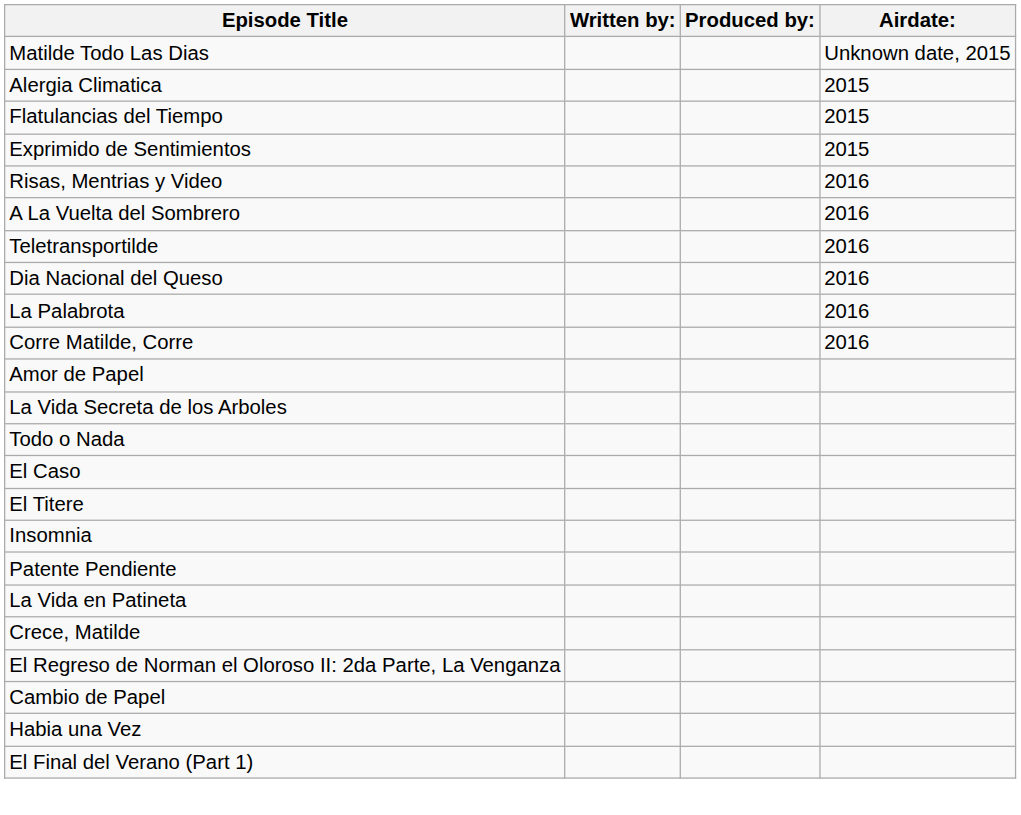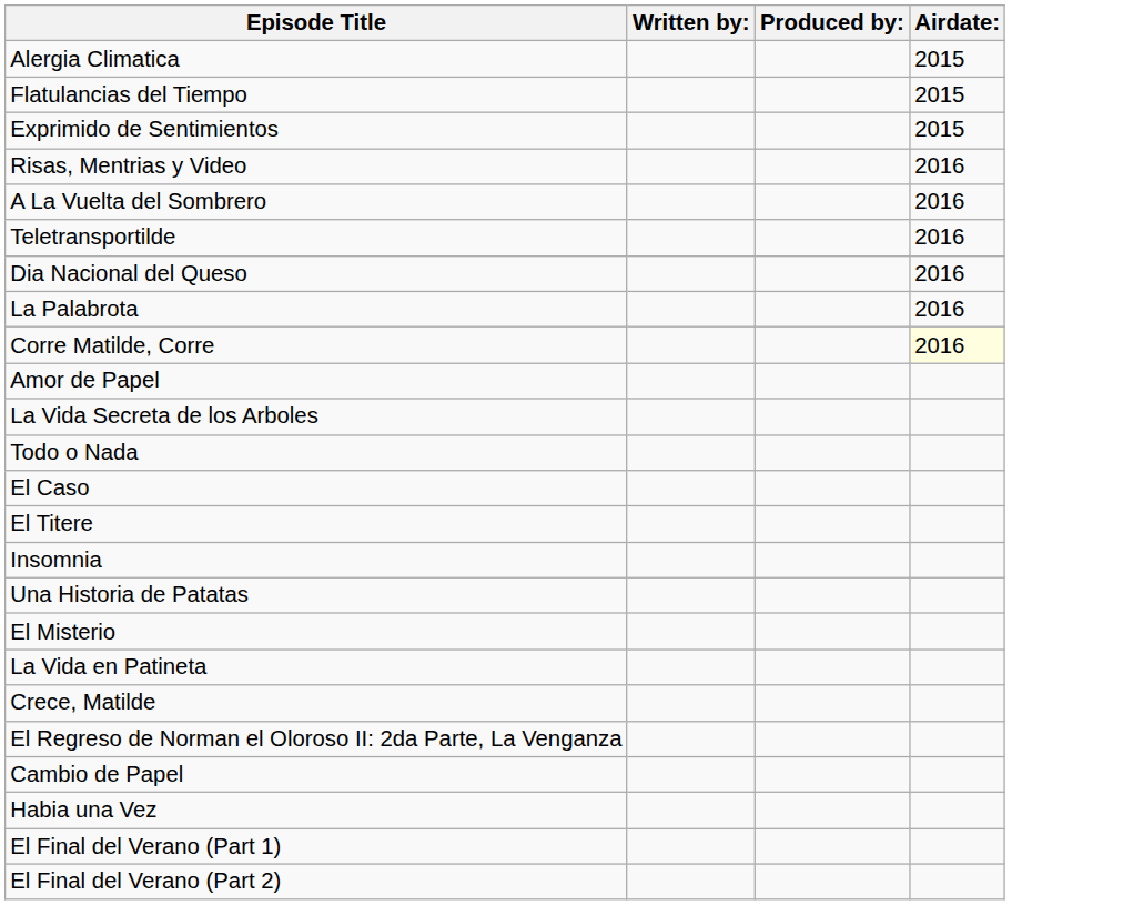- row: Matilde Todo Las Dias | Unknown date, 2015
Corre Matilde, Corre | Airdate:: no background -> lightyellow background
+ row: Una Historia de Patatas
- row: Patente Pendiente
+ row: El Misterio
+ row: El Final del Verano (Part 2)
